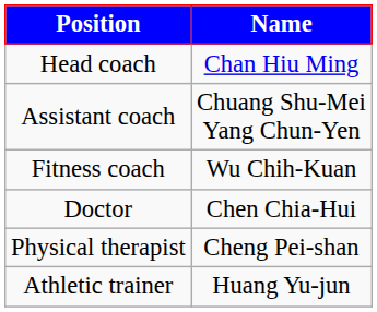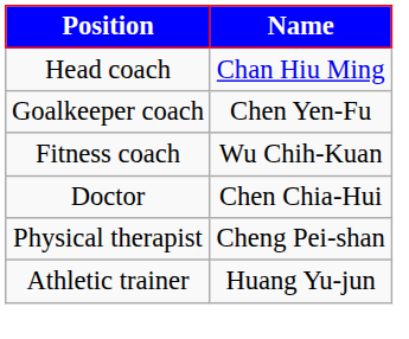- row: Assistant coach | Chuang Shu-Mei Yang Chun-Yen
+ row: Goalkeeper coach | Chen Yen-Fu
